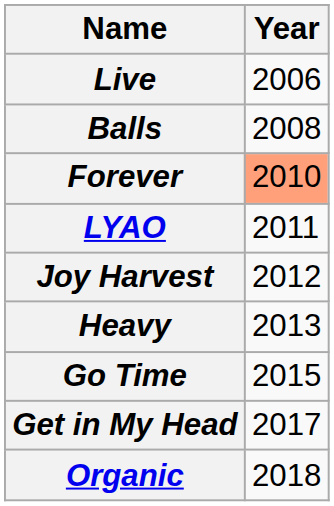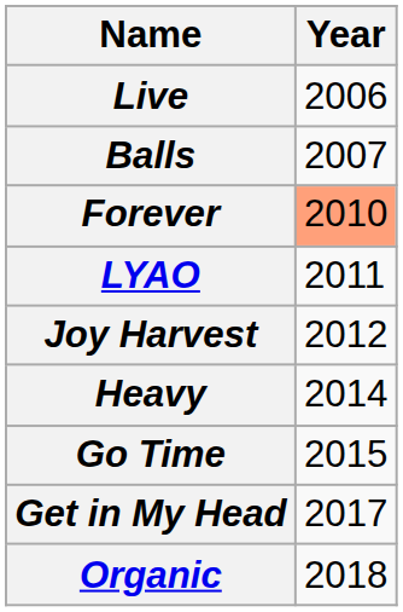Balls | Year: 2008 -> 2007
Heavy | Year: 2013 -> 2014
